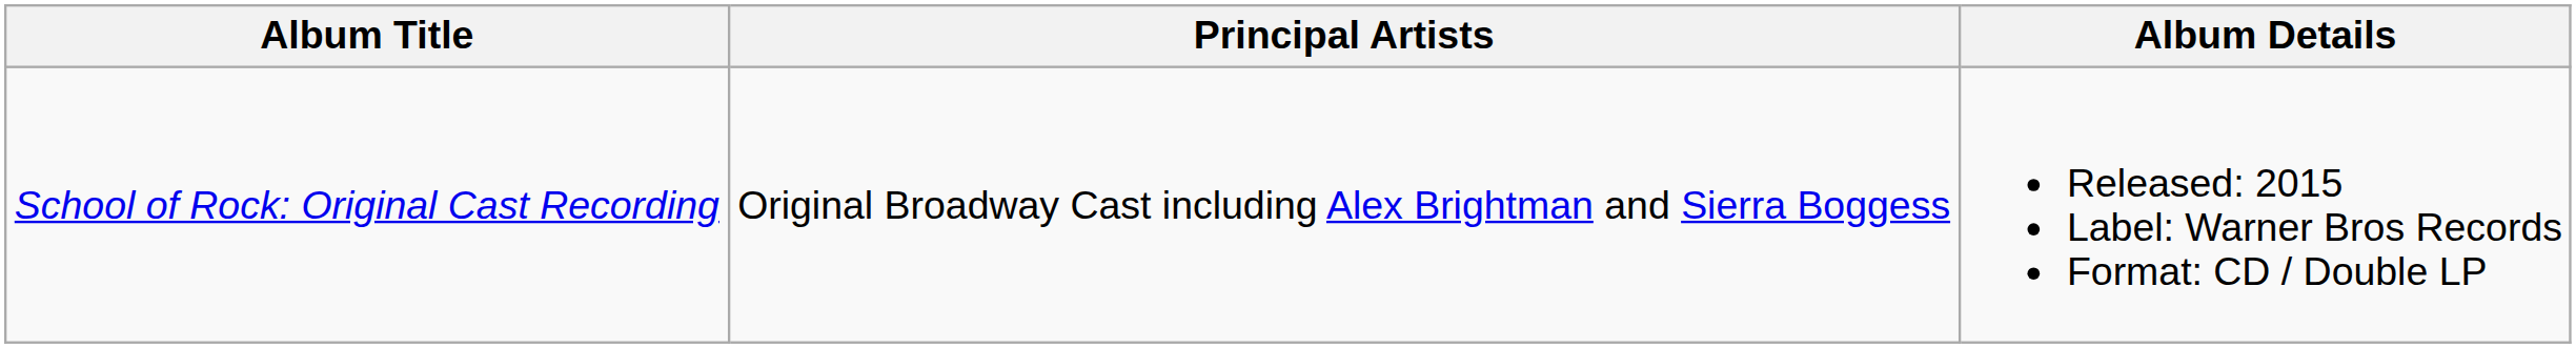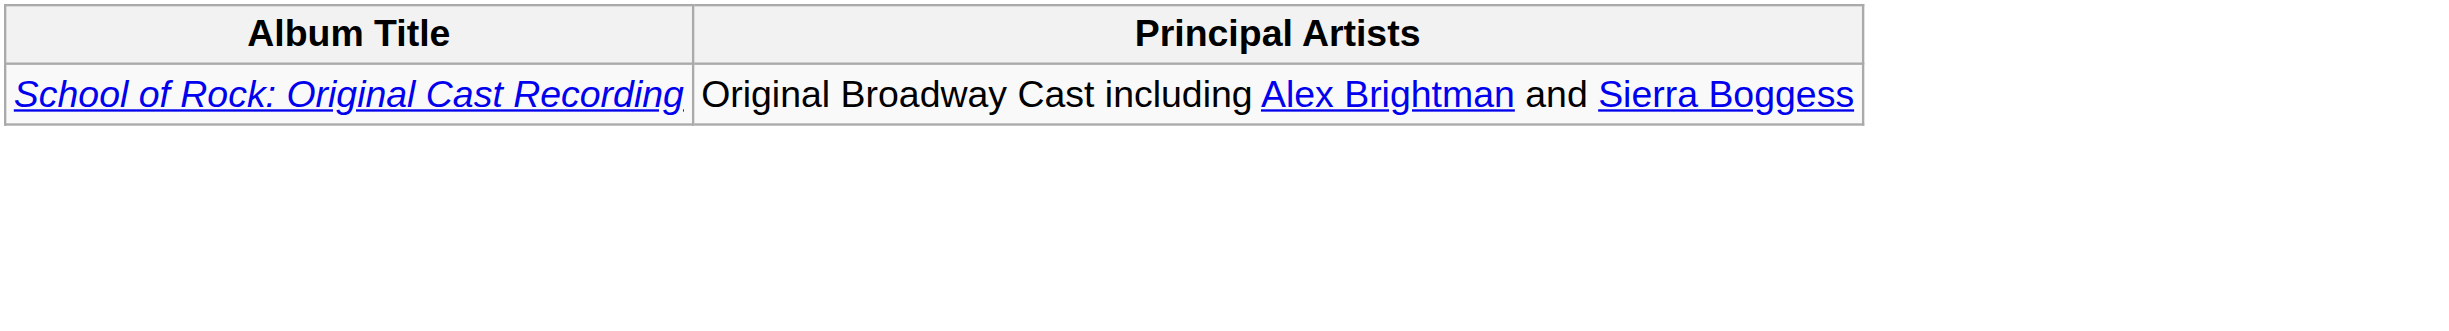- column: Album Details | Released: 2015 Label: Warner Bros Records Format: CD / Double LP
